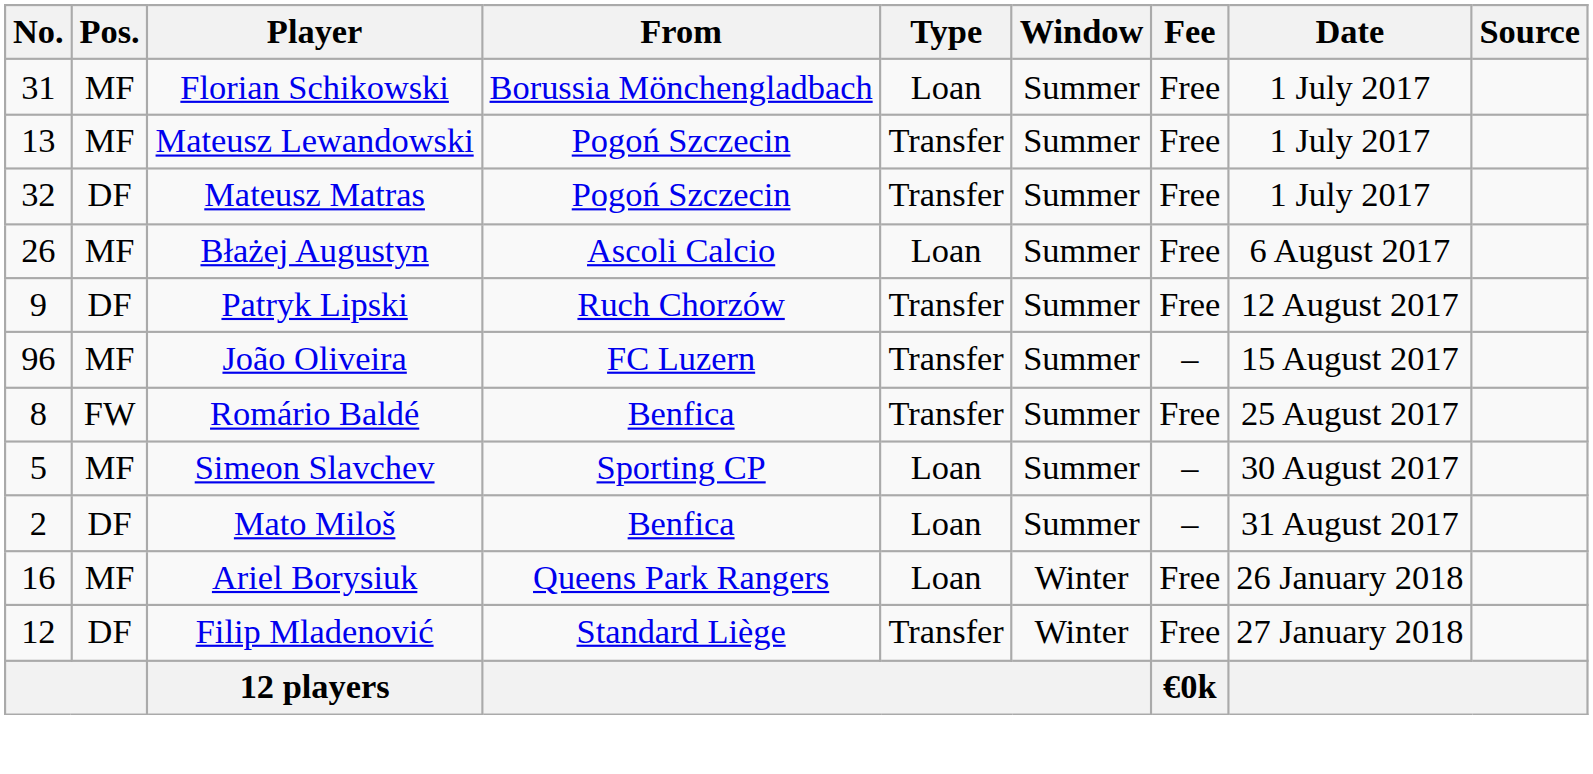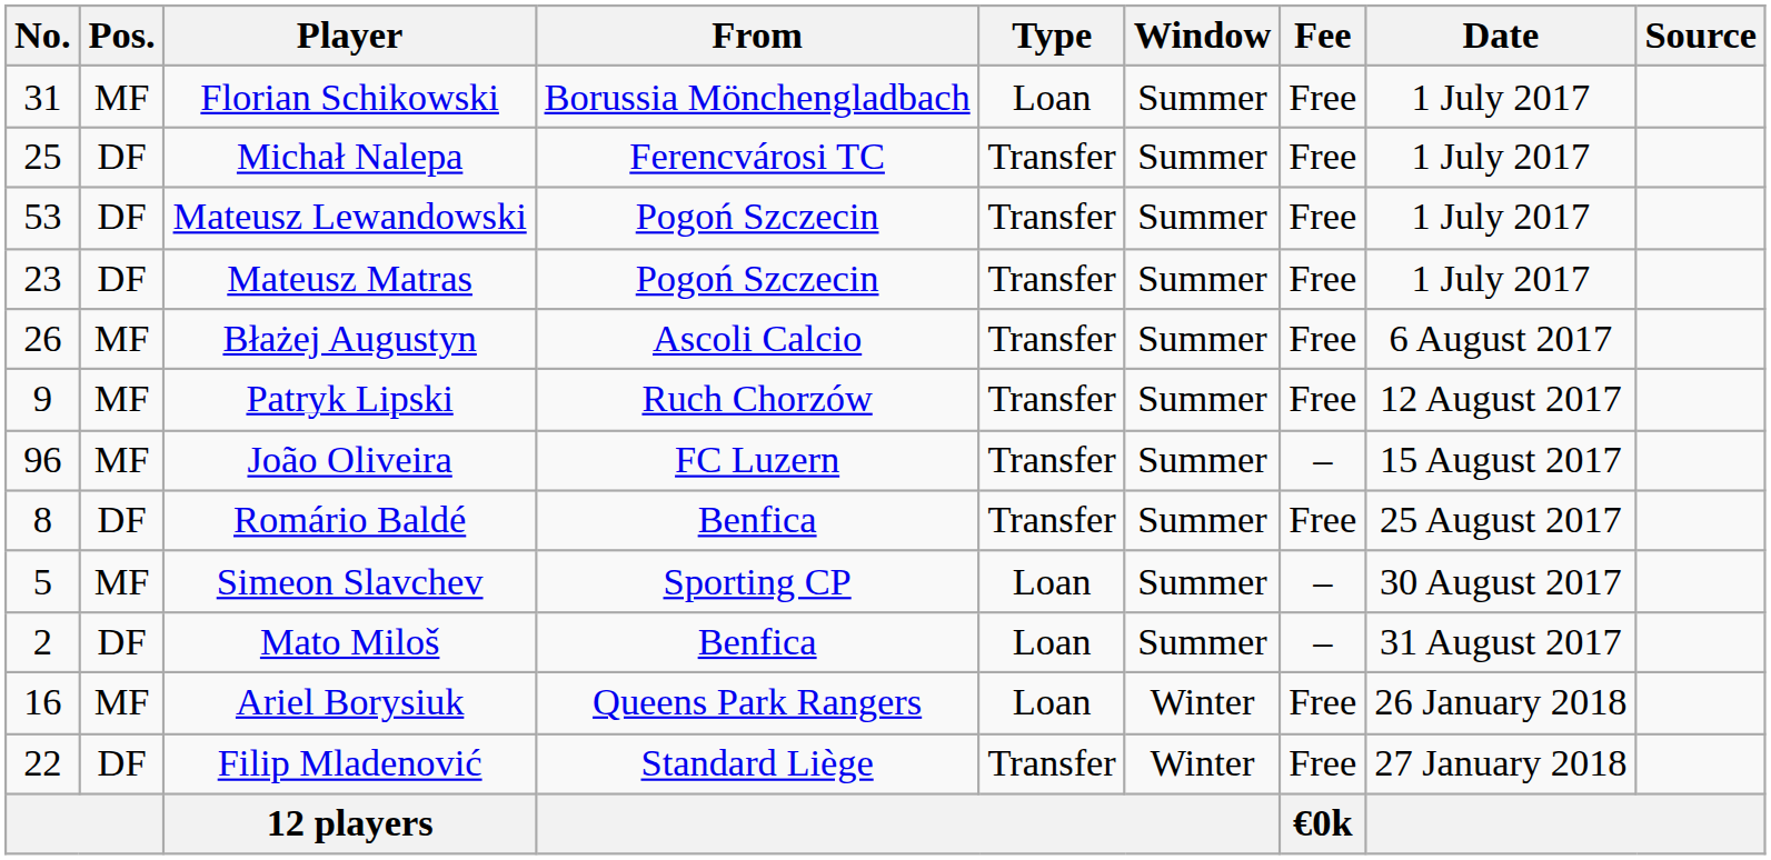+ row: 25 | DF | Michał Nalepa | Ferencvárosi TC | Transfer | Summer | Free | 1 July 2017
Mateusz Lewandowski | No.: 13 -> 53
Mateusz Lewandowski | Pos.: MF -> DF
Mateusz Matras | No.: 32 -> 23
Błażej Augustyn | Type: Loan -> Transfer
Patryk Lipski | Pos.: DF -> MF
Romário Baldé | Pos.: FW -> DF
Filip Mladenović | No.: 12 -> 22
